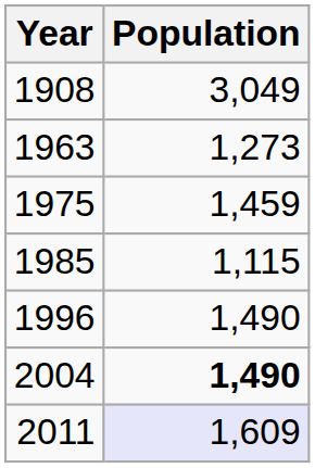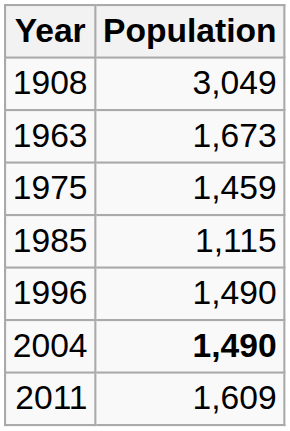1963 | Population: 1,273 -> 1,673
2011 | Population: lavender background -> no background
